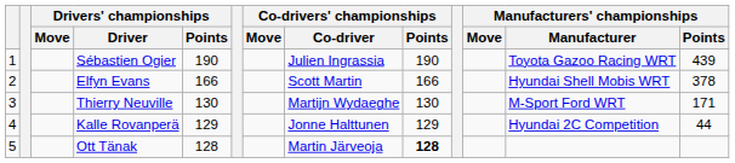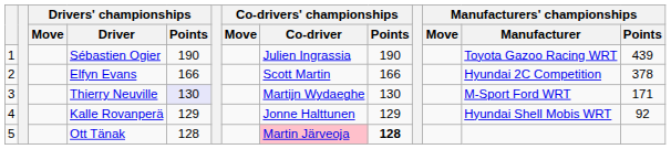Elfyn Evans | Manufacturers' championships / Manufacturer: Hyundai Shell Mobis WRT -> Hyundai 2C Competition
Thierry Neuville | Drivers' championships / Points: no background -> lavender background
Kalle Rovanperä | Manufacturers' championships / Manufacturer: Hyundai 2C Competition -> Hyundai Shell Mobis WRT
Kalle Rovanperä | Manufacturers' championships / Points: 44 -> 92
Ott Tänak | Co-drivers' championships / Co-driver: no background -> pink background
